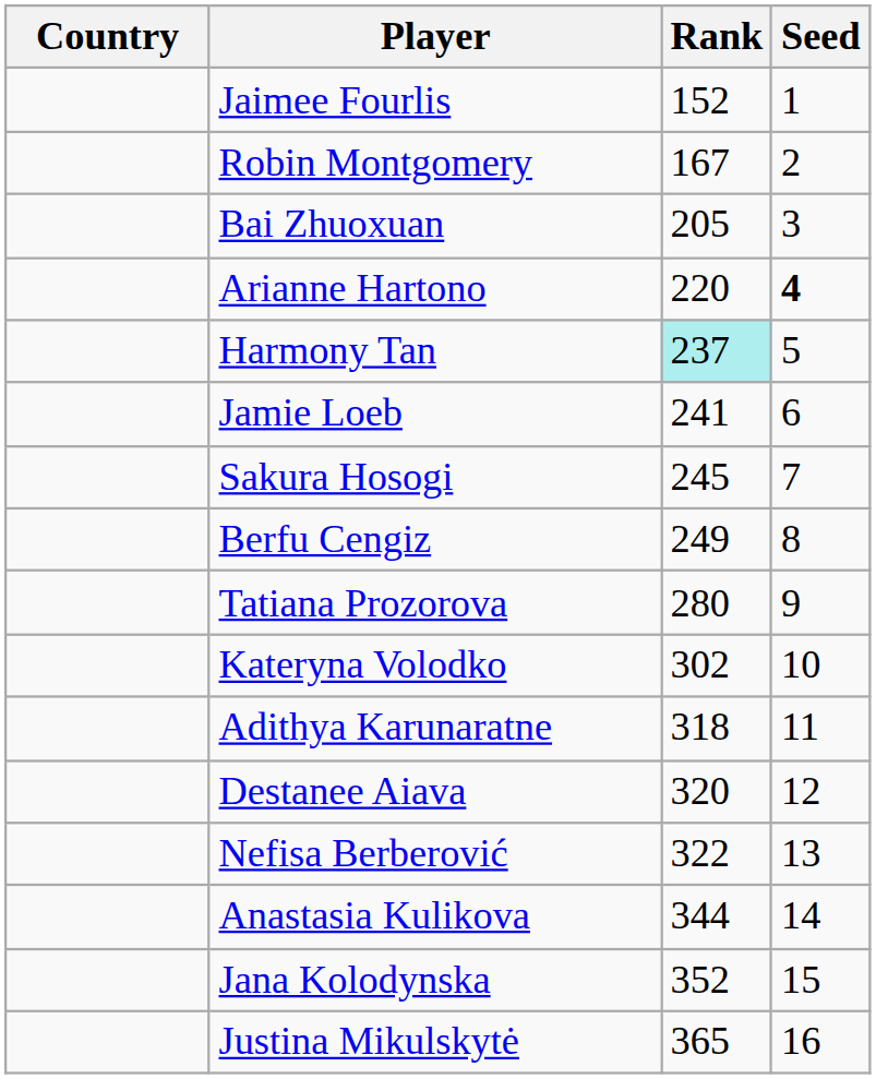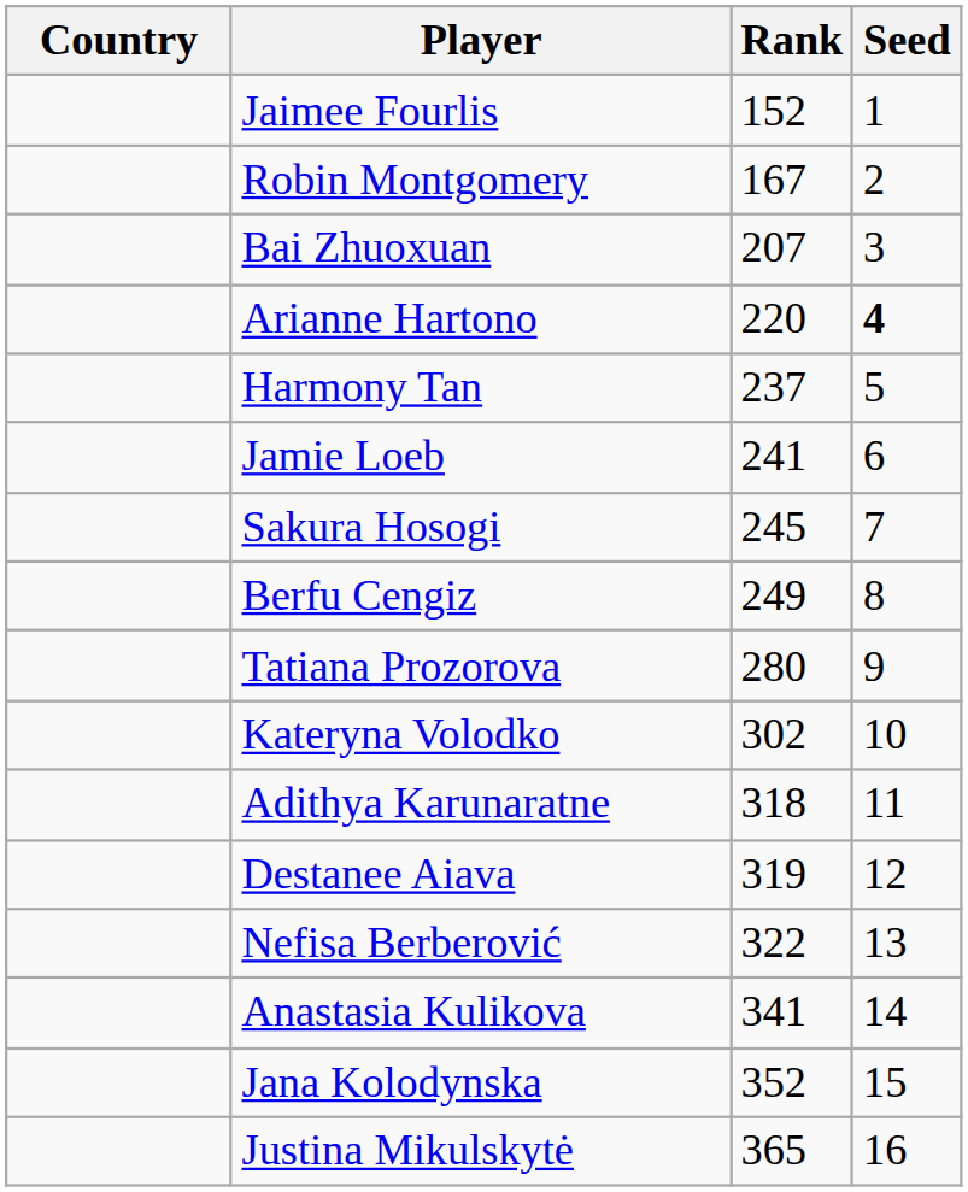Bai Zhuoxuan | Rank: 205 -> 207
Harmony Tan | Rank: paleturquoise background -> no background
Destanee Aiava | Rank: 320 -> 319
Anastasia Kulikova | Rank: 344 -> 341
